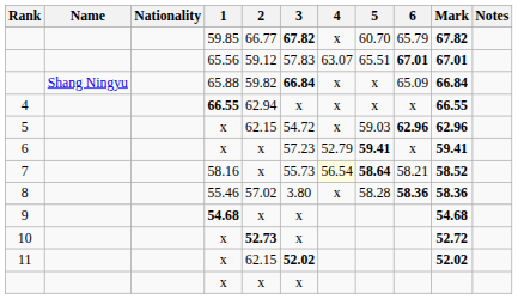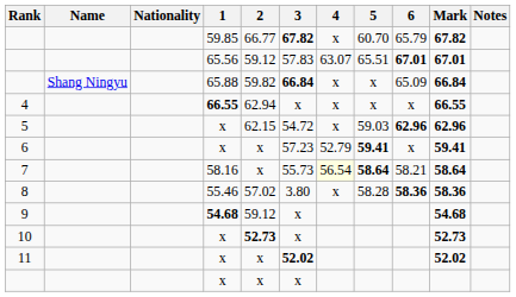7 | Mark: 58.52 -> 58.64
9 | 2: x -> 59.12
10 | Mark: 52.72 -> 52.73
11 | 2: 62.15 -> x
